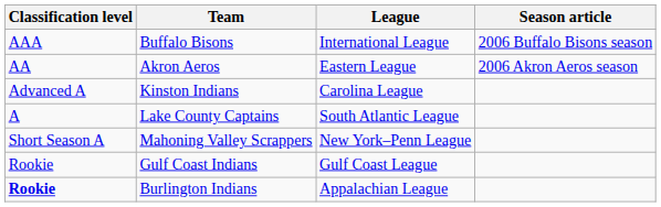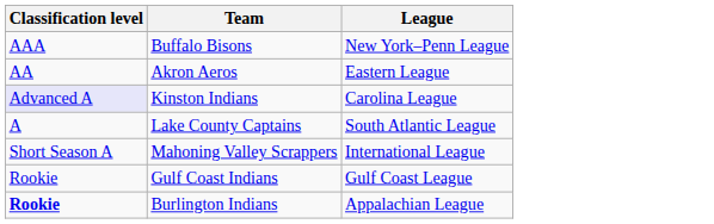- column: Season article | 2006 Buffalo Bisons season | 2006 Akron Aeros season
Buffalo Bisons | League: International League -> New York–Penn League
Kinston Indians | Classification level: no background -> lavender background
Mahoning Valley Scrappers | League: New York–Penn League -> International League
